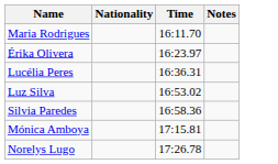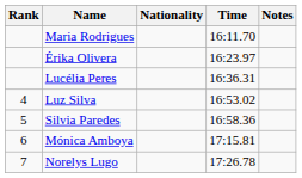+ column: Rank | 4 | 5 | 6 | 7
